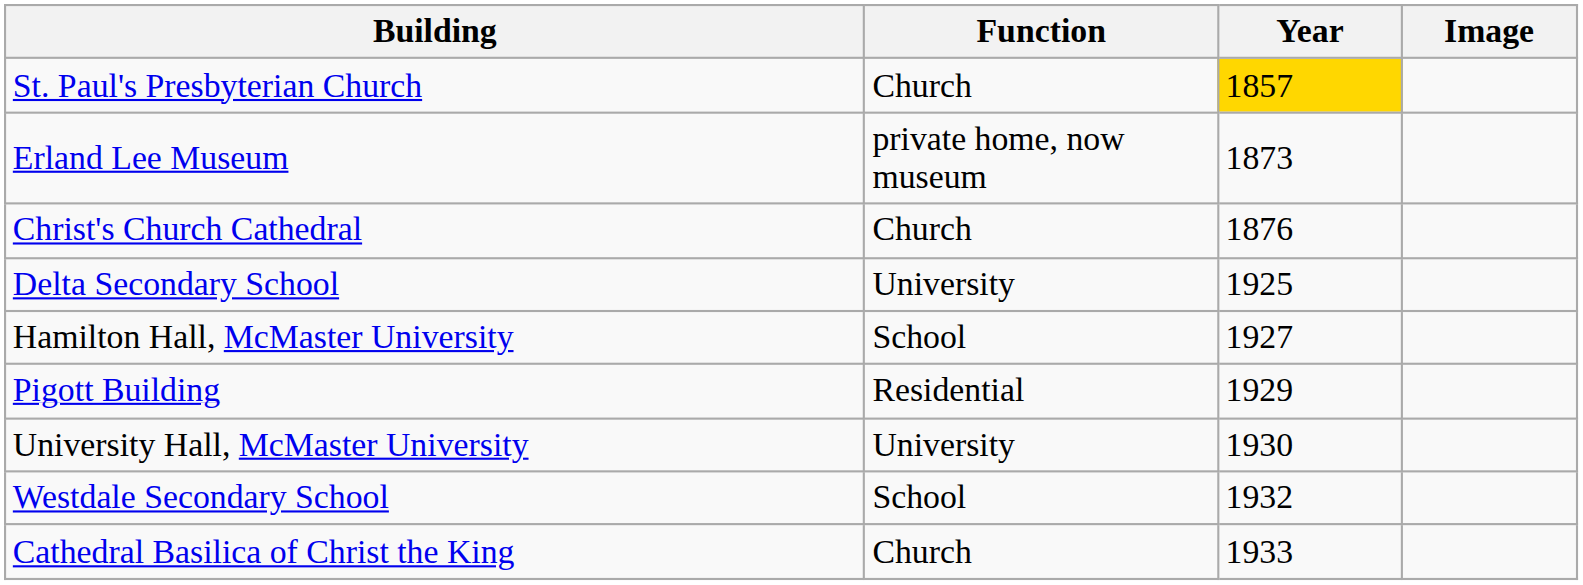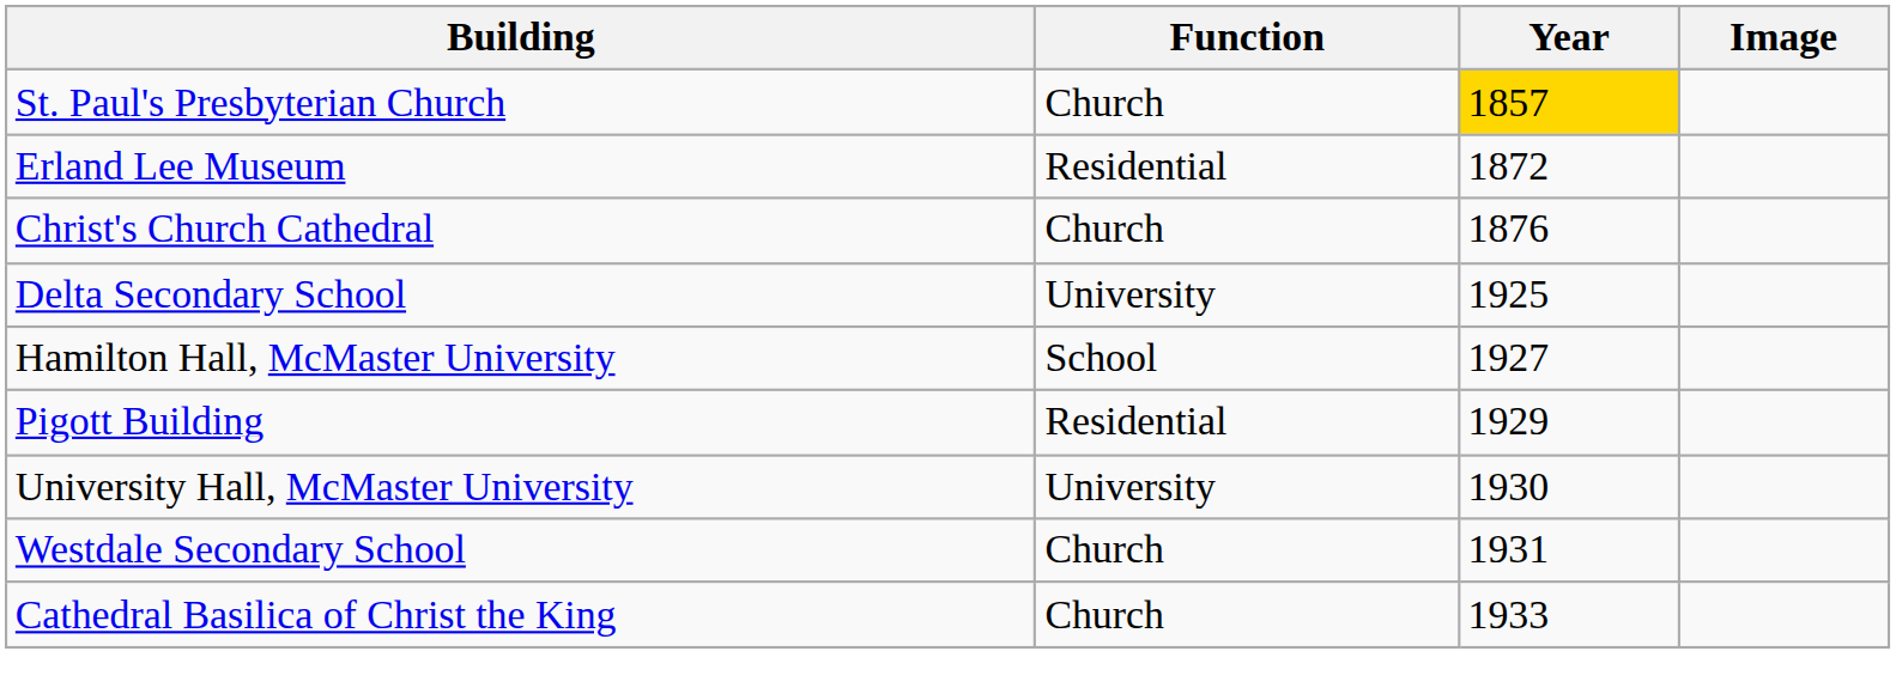Erland Lee Museum | Function: private home, now museum -> Residential
Erland Lee Museum | Year: 1873 -> 1872
Westdale Secondary School | Function: School -> Church
Westdale Secondary School | Year: 1932 -> 1931
